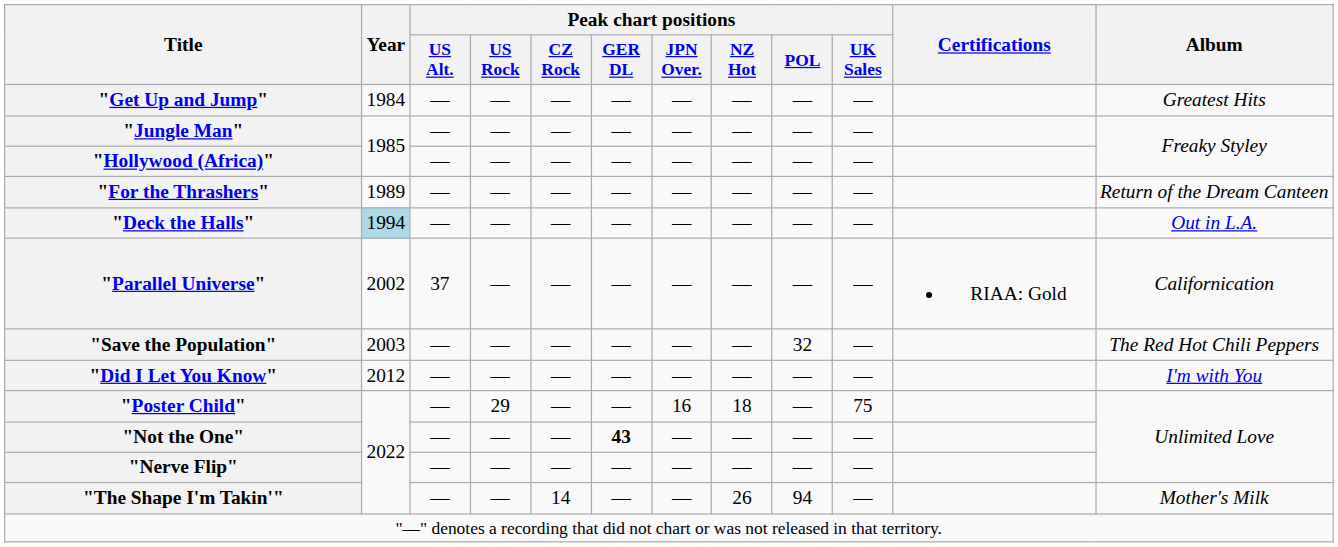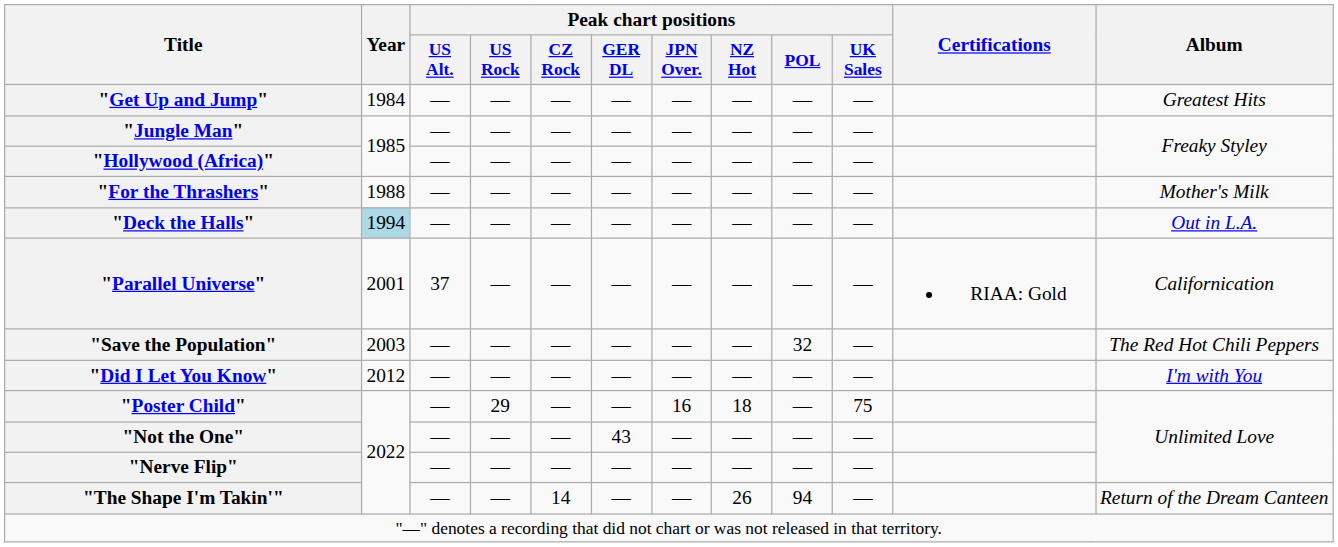"For the Thrashers" | Year: 1989 -> 1988
"For the Thrashers" | Album: Return of the Dream Canteen -> Mother's Milk
"Parallel Universe" | Year: 2002 -> 2001
"Not the One" | Peak chart positions / GER DL: bold -> normal
"The Shape I'm Takin'" | Album: Mother's Milk -> Return of the Dream Canteen
